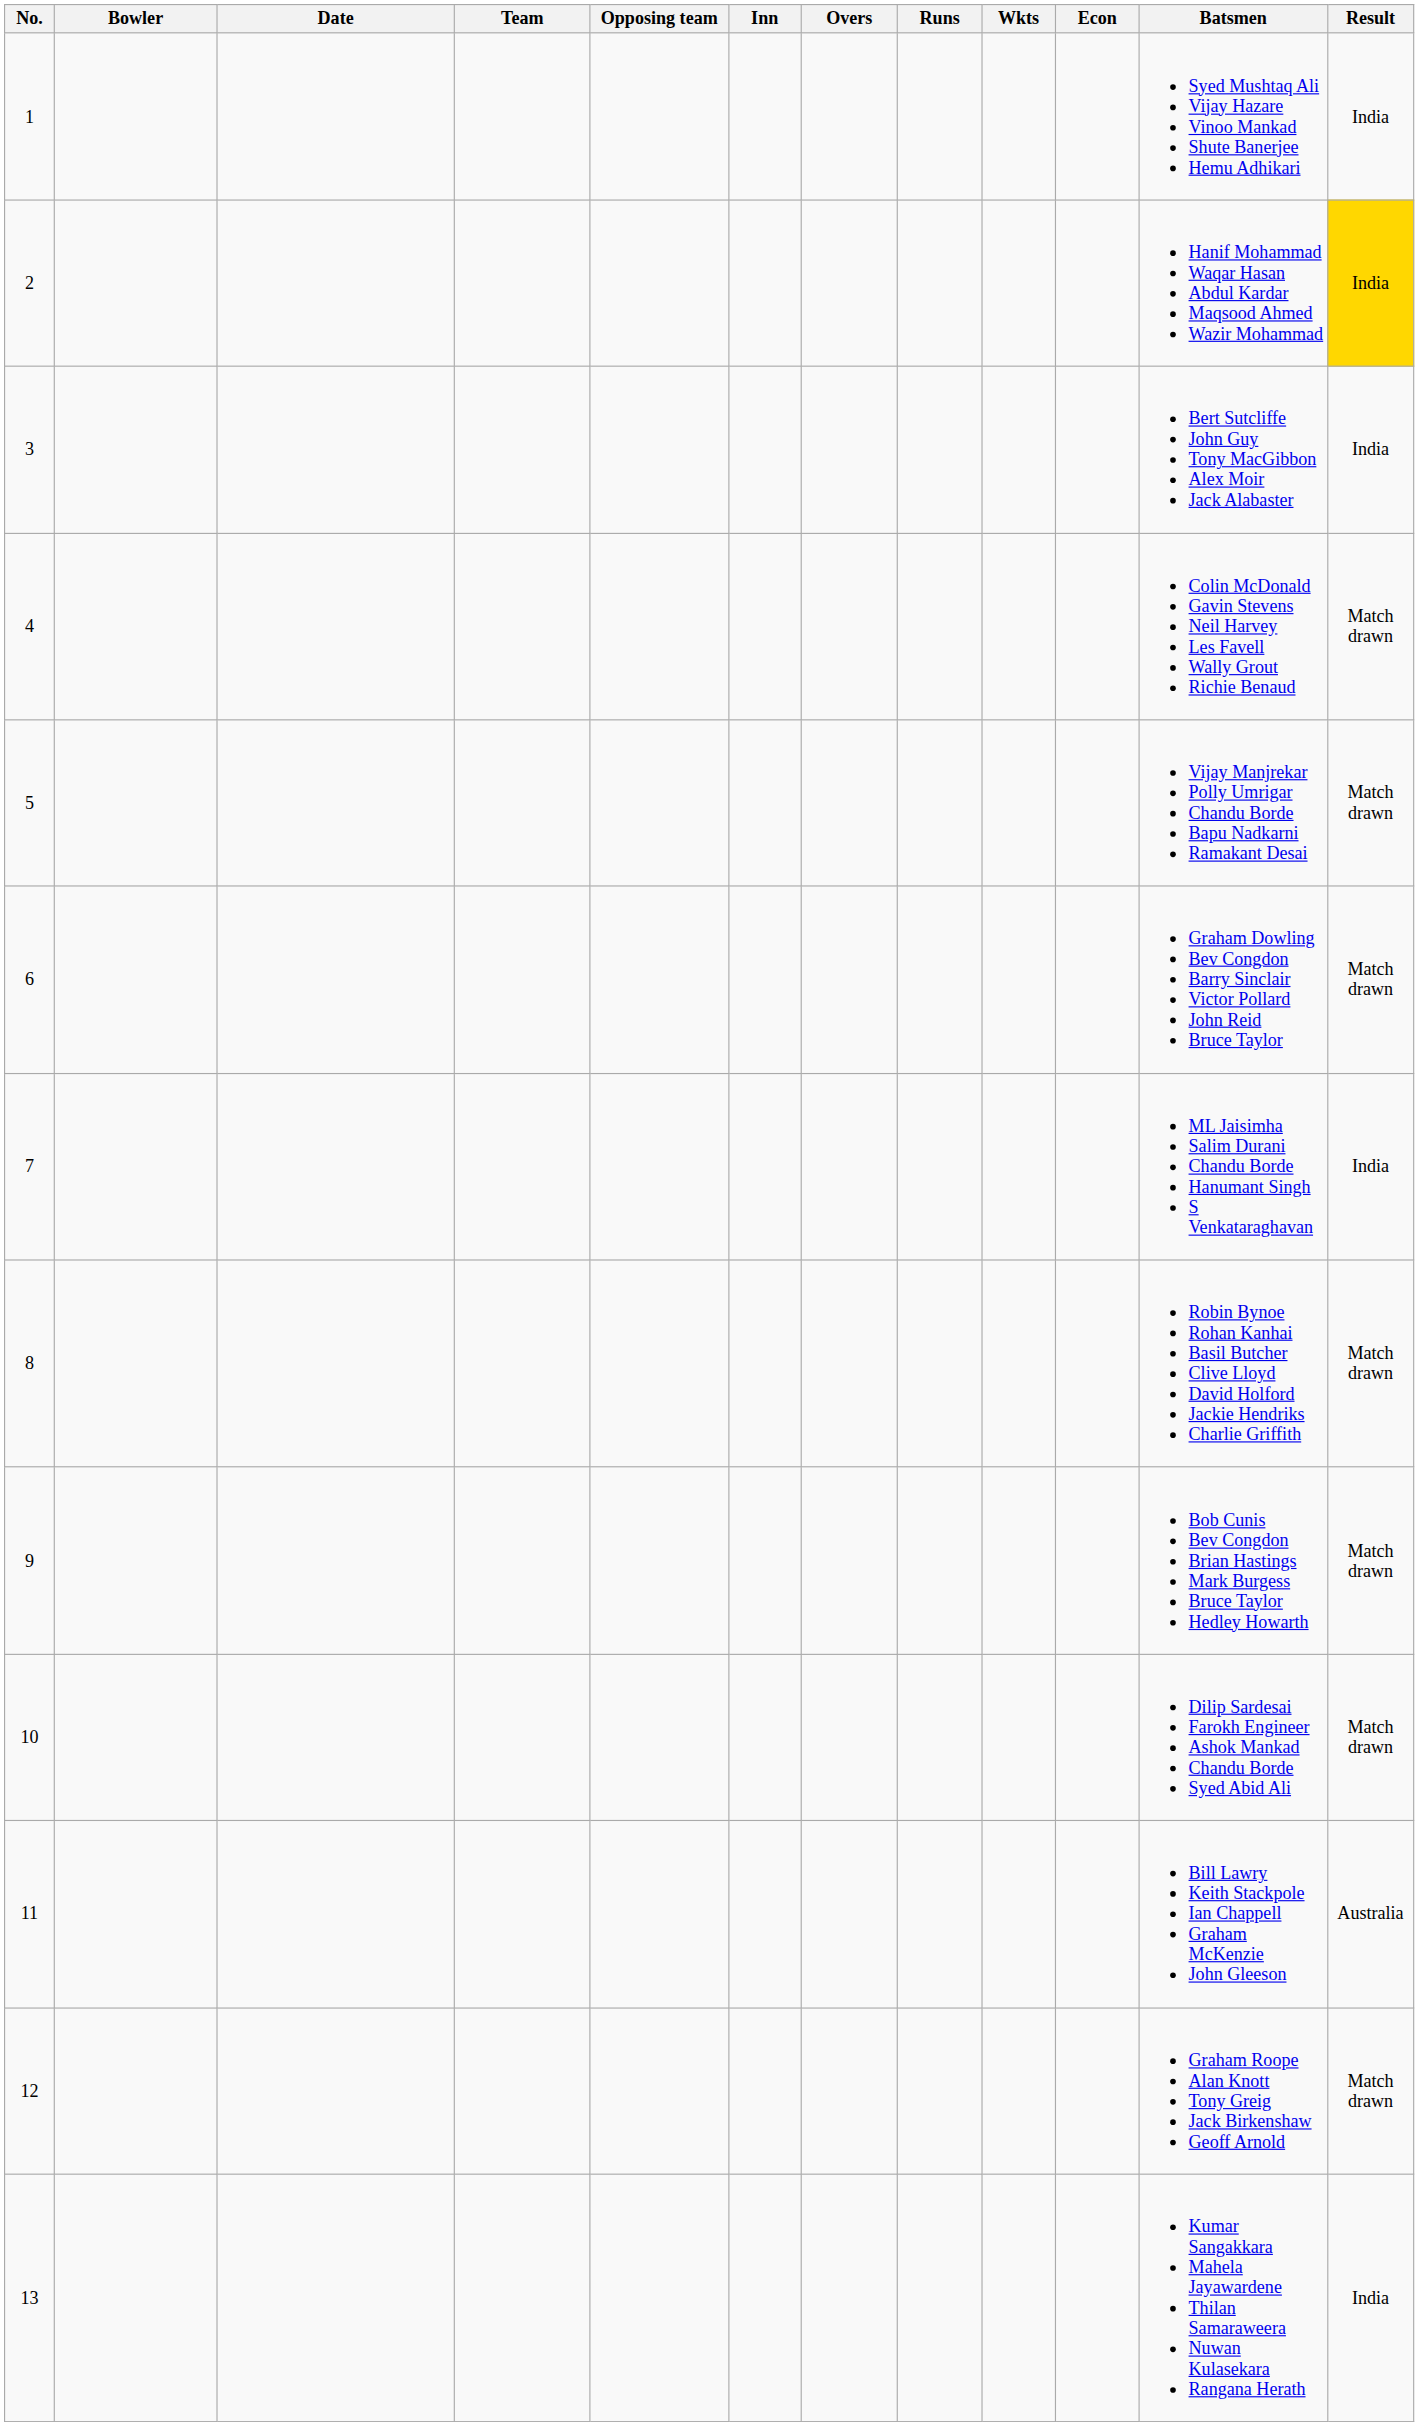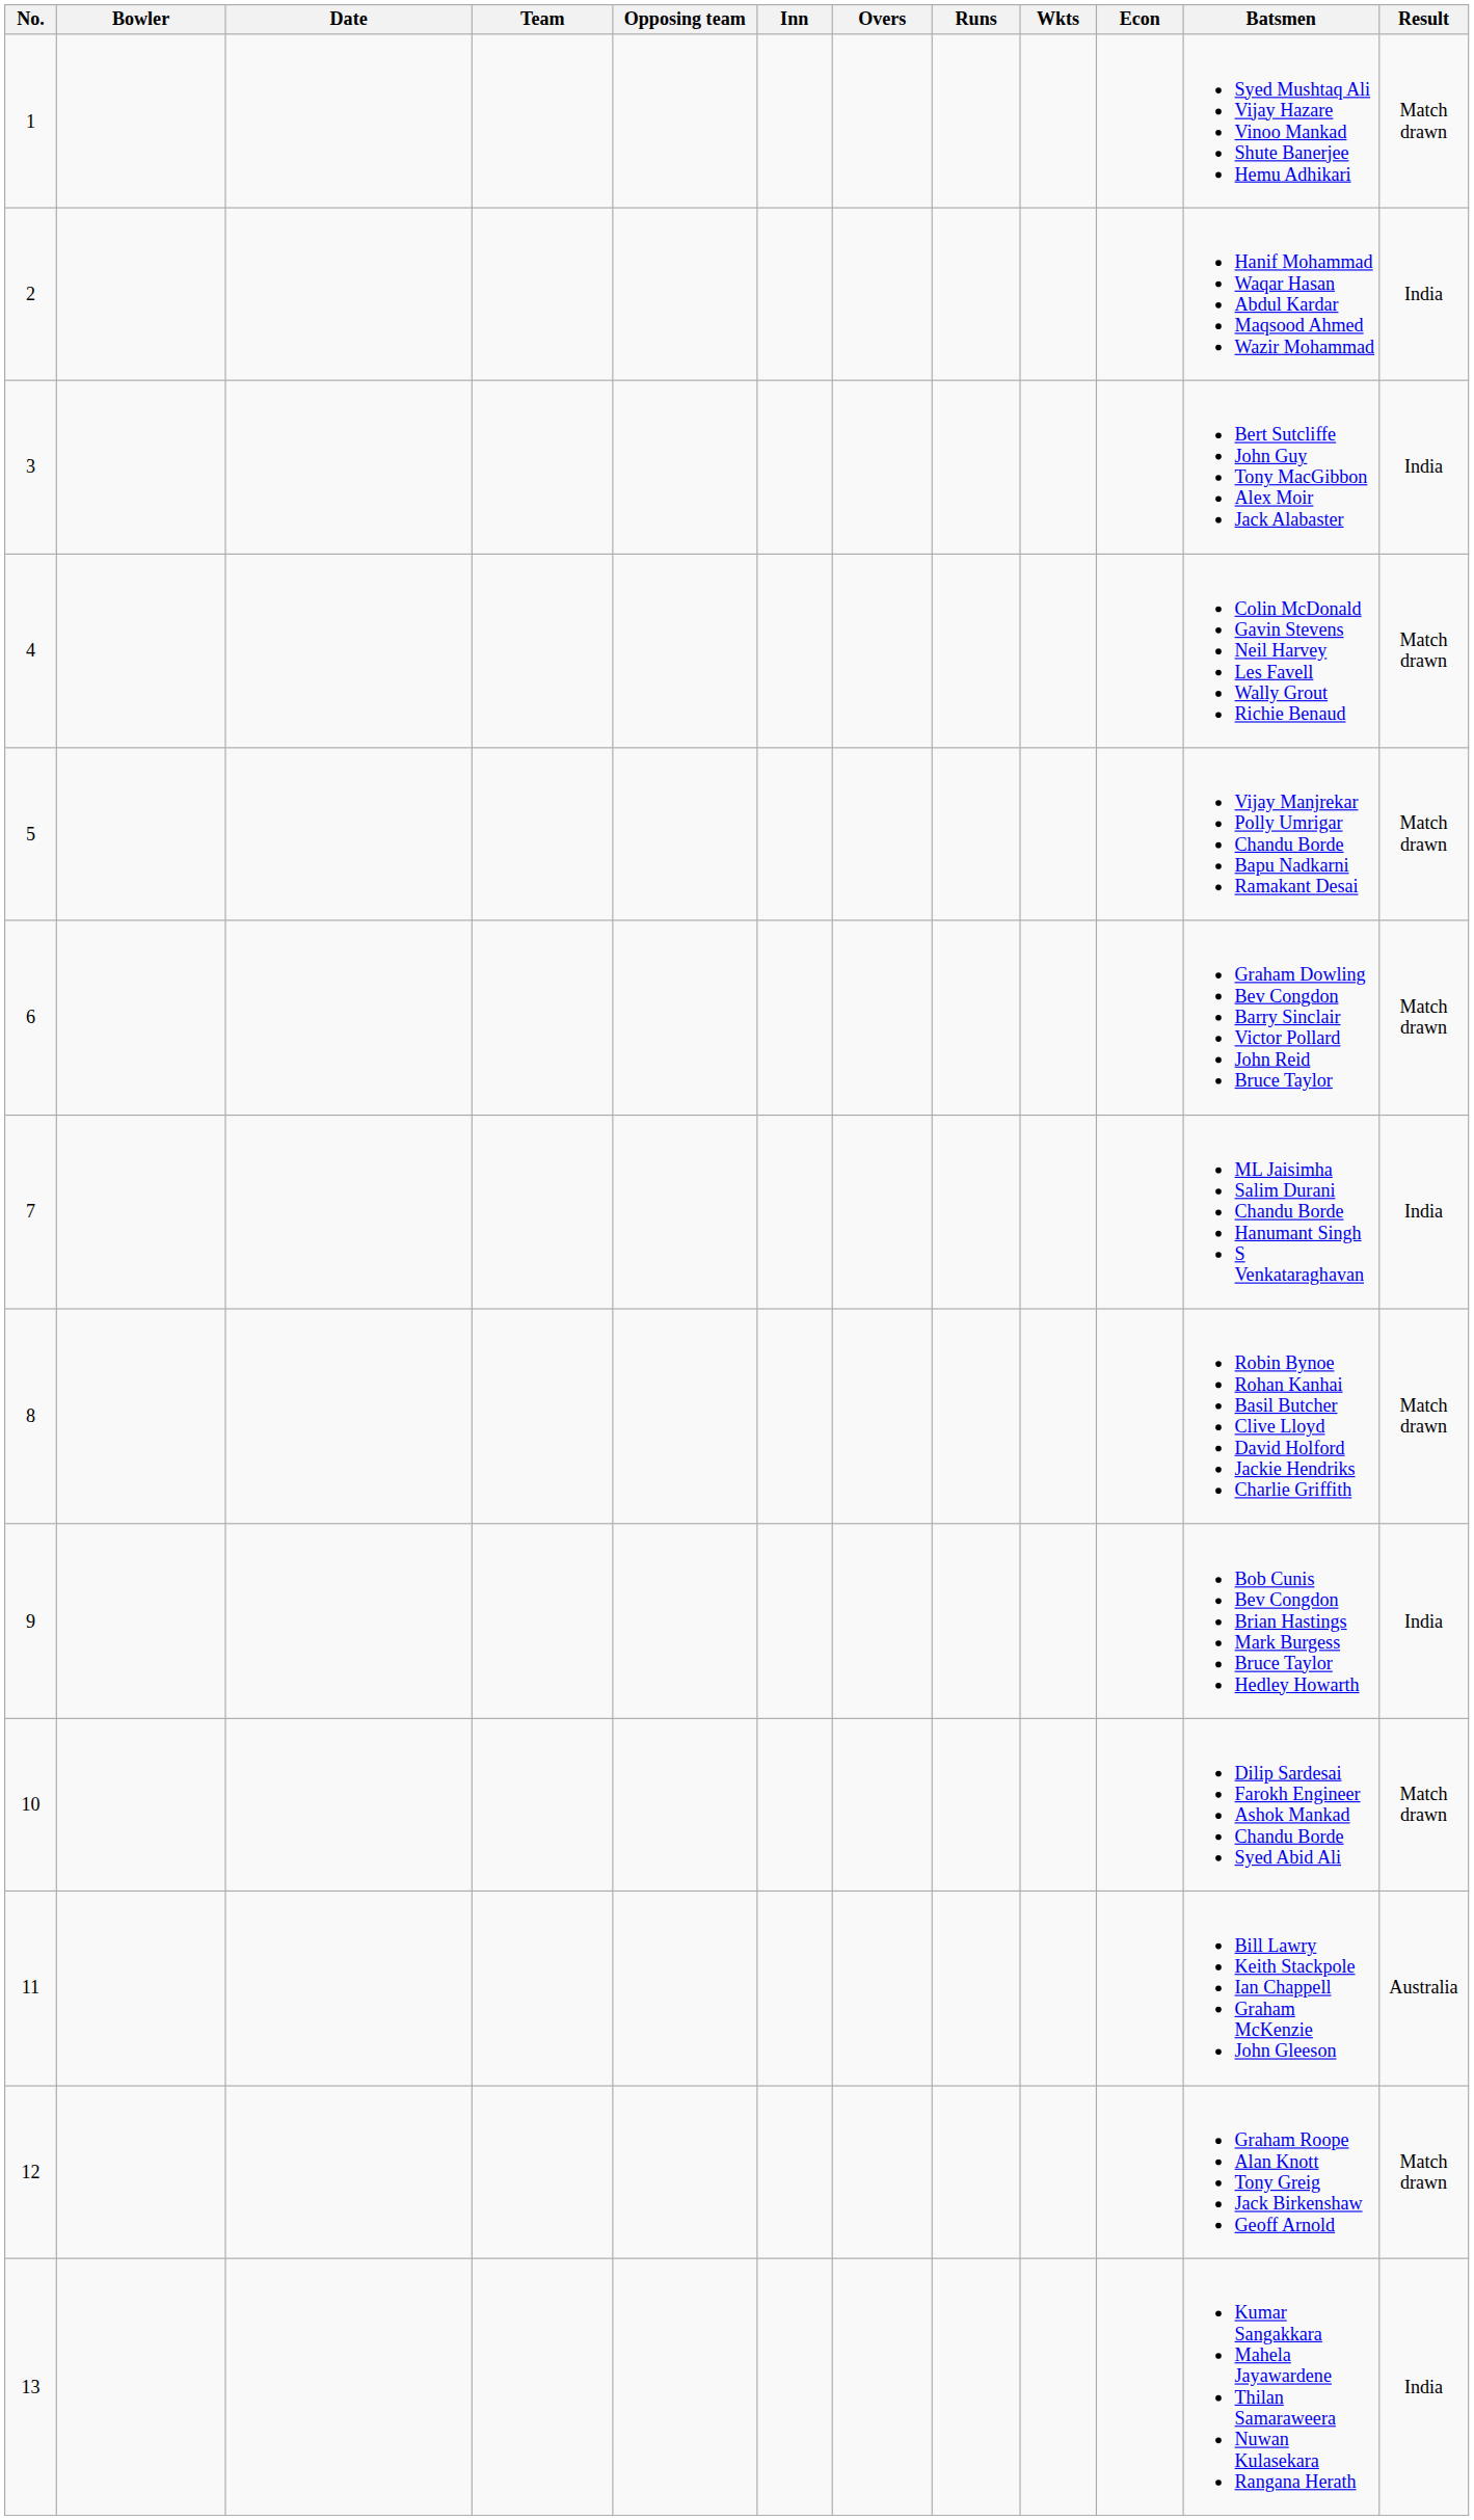1 | Result: India -> Match drawn
2 | Result: gold background -> no background
9 | Result: Match drawn -> India
